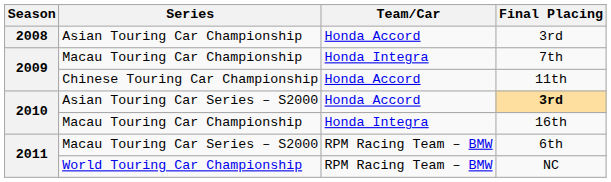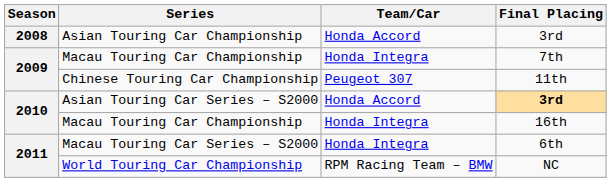Chinese Touring Car Championship | Team/Car: Honda Accord -> Peugeot 307
Macau Touring Car Series – S2000 | Team/Car: RPM Racing Team – BMW -> Honda Integra
